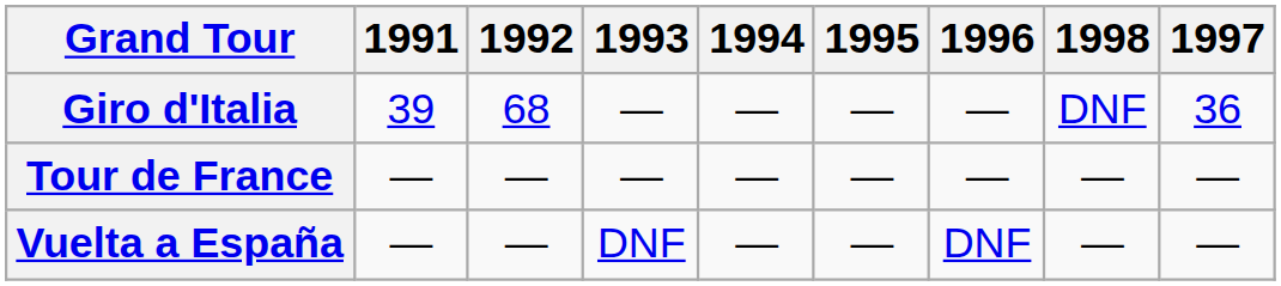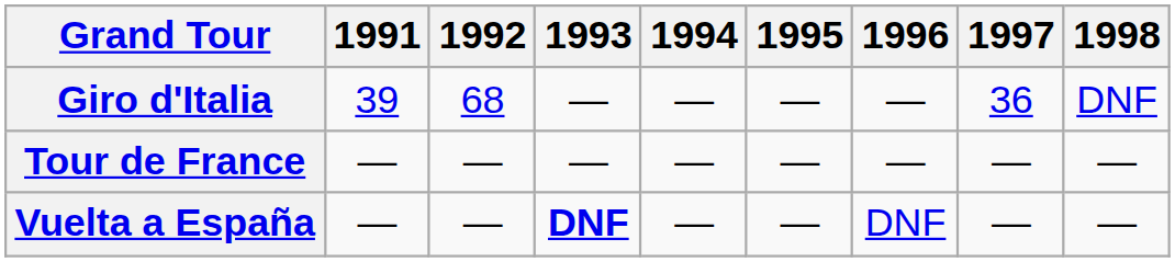columns swapped: 1997 <-> 1998
Vuelta a España | 1993: normal -> bold
